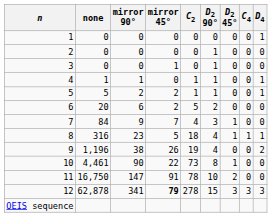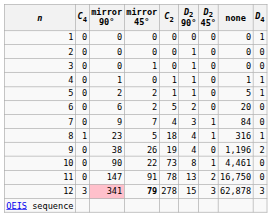columns swapped: none <-> C4
11 | D2 90°: 10 -> 13
12 | mirror 90°: no background -> pink background
